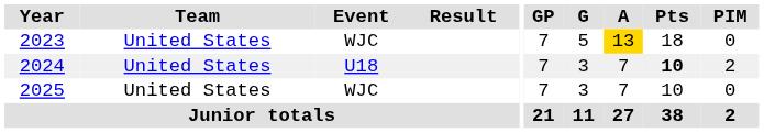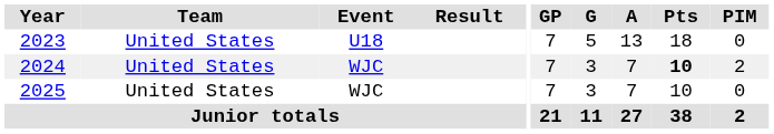2023 | Event: WJC -> U18
2023 | A: gold background -> no background
2024 | Event: U18 -> WJC
